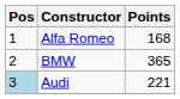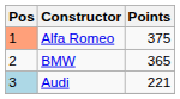Alfa Romeo | Pos: no background -> lightsalmon background
Alfa Romeo | Points: 168 -> 375
